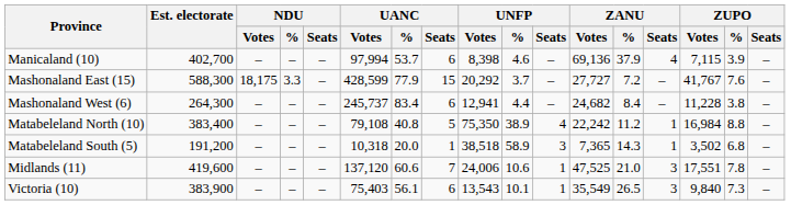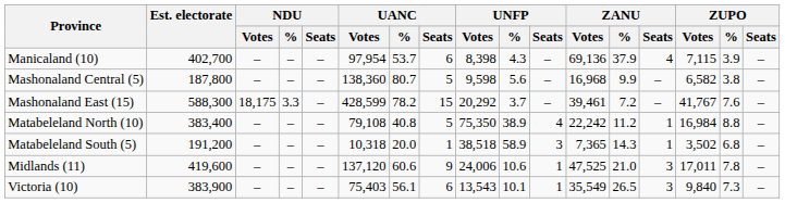Manicaland (10) | UANC / Votes: 97,994 -> 97,954
Manicaland (10) | UNFP / %: 4.6 -> 4.3
+ row: Mashonaland Central (5) | 187,800 | – | – | – | 138,360 | 80.7 | 5 | 9,598 | 5.6 | – | 16,968 | 9.9 | – | 6,582 | 3.8 | –
Mashonaland East (15) | UANC / %: 77.9 -> 78.2
Mashonaland East (15) | ZANU / Votes: 27,727 -> 39,461
- row: Mashonaland West (6) | 264,300 | – | – | – | 245,737 | 83.4 | 6 | 12,941 | 4.4 | – | 24,682 | 8.4 | – | 11,228 | 3.8 | –
Midlands (11) | UANC / Seats: 7 -> 9
Midlands (11) | ZUPO / Votes: 17,551 -> 17,011
